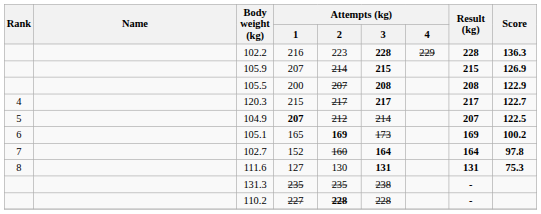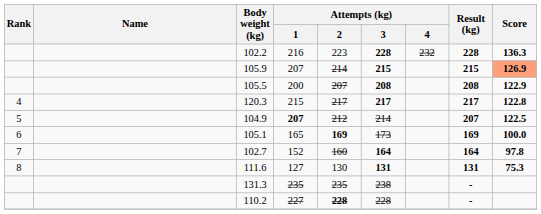102.2 | Attempts (kg) / 4: 229 -> 232
105.9 | Score: no background -> lightsalmon background
120.3 | Score: 122.7 -> 122.8
105.1 | Score: 100.2 -> 100.0
